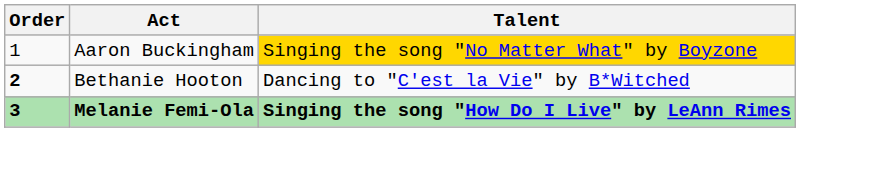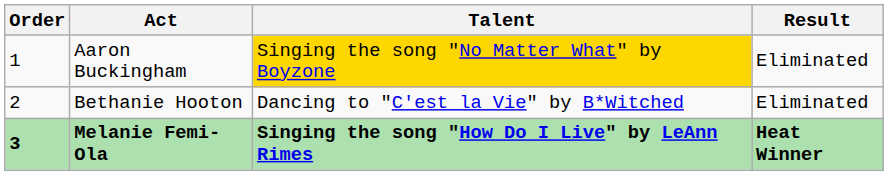+ column: Result | Eliminated | Eliminated | Heat Winner
Bethanie Hooton | Order: bold -> normal
